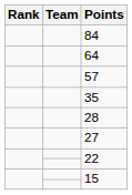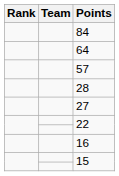- row: 35
+ row: 16
